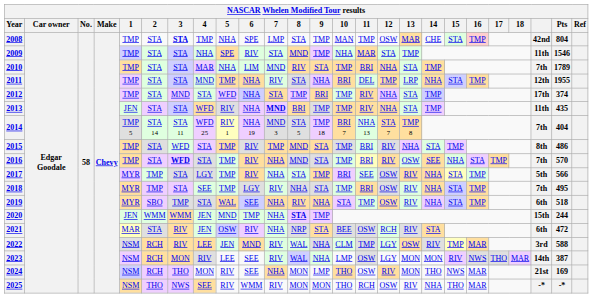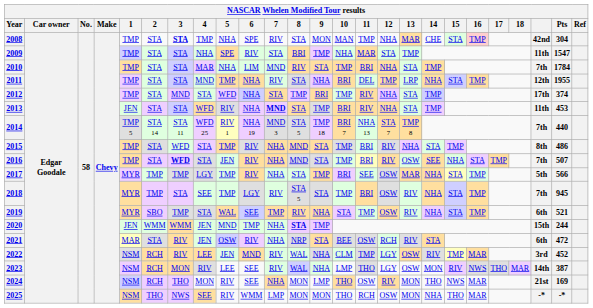2008 | 7: LMP -> RIV
2008 | 9: TMP -> MON
2008 | 12: OSW -> NHA
2008 | Pts: 804 -> 304
2009 | 8: MND -> BRI
2009 | Pts: 1546 -> 1547
2010 | Pts: 1789 -> 1784
2013 | 8: BRI -> STA
2013 | 10: TMP -> BRI
2013 | Pts: 435 -> 453
2014 | Pts: 404 -> 440
2015 | 7: TMP -> NHA
2016 | 5: TMP -> JEN
2016 | Pts: 570 -> 507
2017 | 3: STA -> TMP
2017 | 13: RIV -> MAR
2018 | 8: NHA -> STA 5
2018 | Pts: 495 -> 945
2019 | 7: NHA -> TMP
2019 | Pts: 518 -> 521
2022 | Pts: 588 -> 452
2023 | 11: OSW -> THO
2023 | 13: MON -> OSW
2025 | 7: RIV -> LMP
2025 | 13: RIV -> MON
